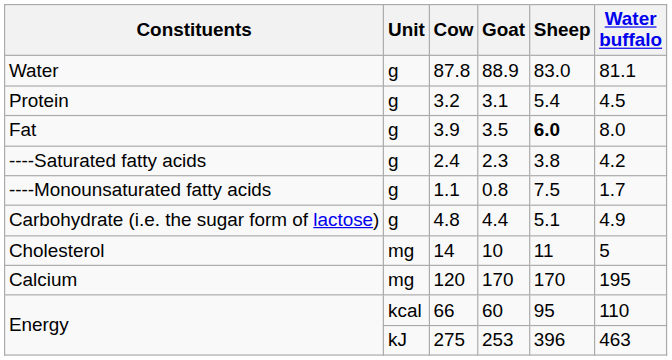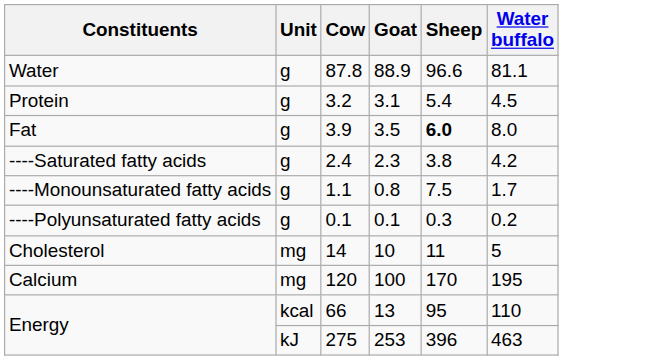Water | Sheep: 83.0 -> 96.6
+ row: ----Polyunsaturated fatty acids | g | 0.1 | 0.1 | 0.3 | 0.2
- row: Carbohydrate (i.e. the sugar form of lactose) | g | 4.8 | 4.4 | 5.1 | 4.9
Calcium | Goat: 170 -> 100
Energy / 66 | Goat: 60 -> 13
